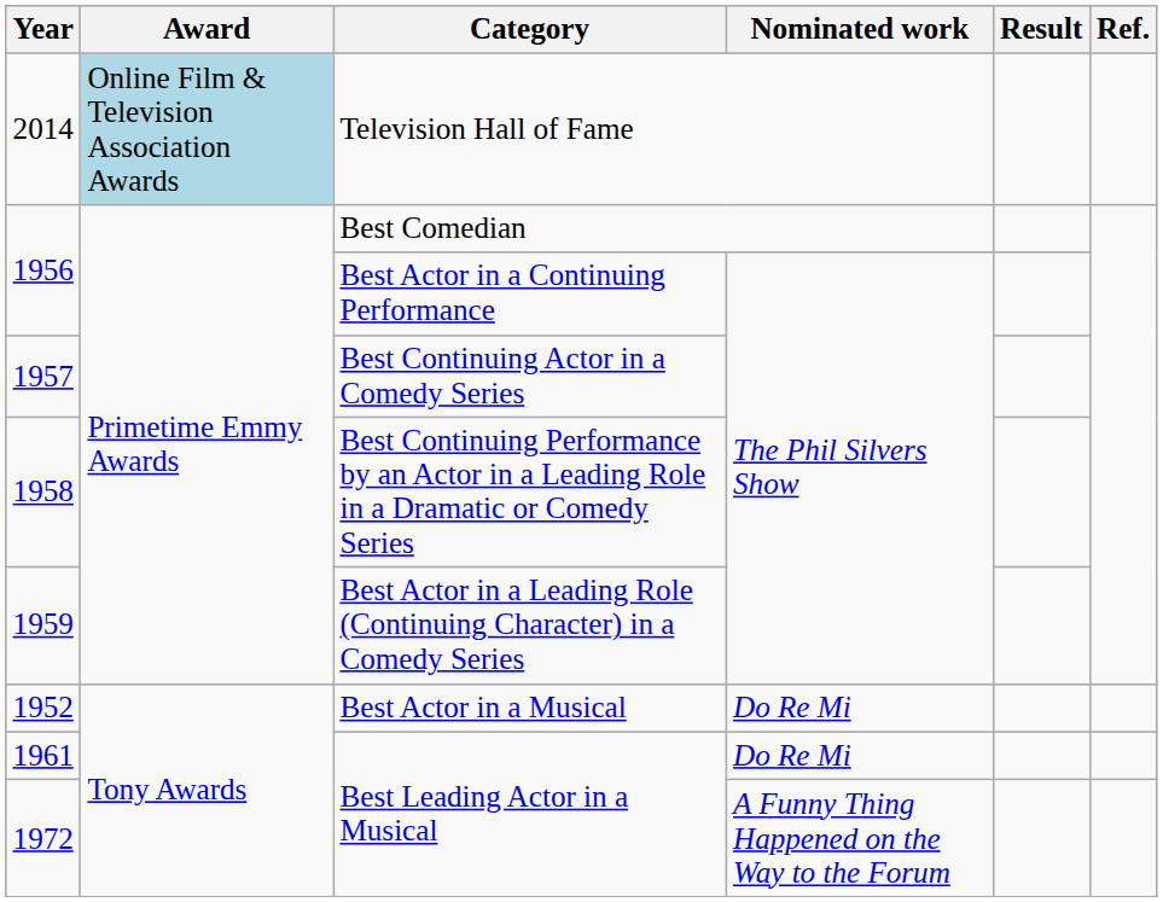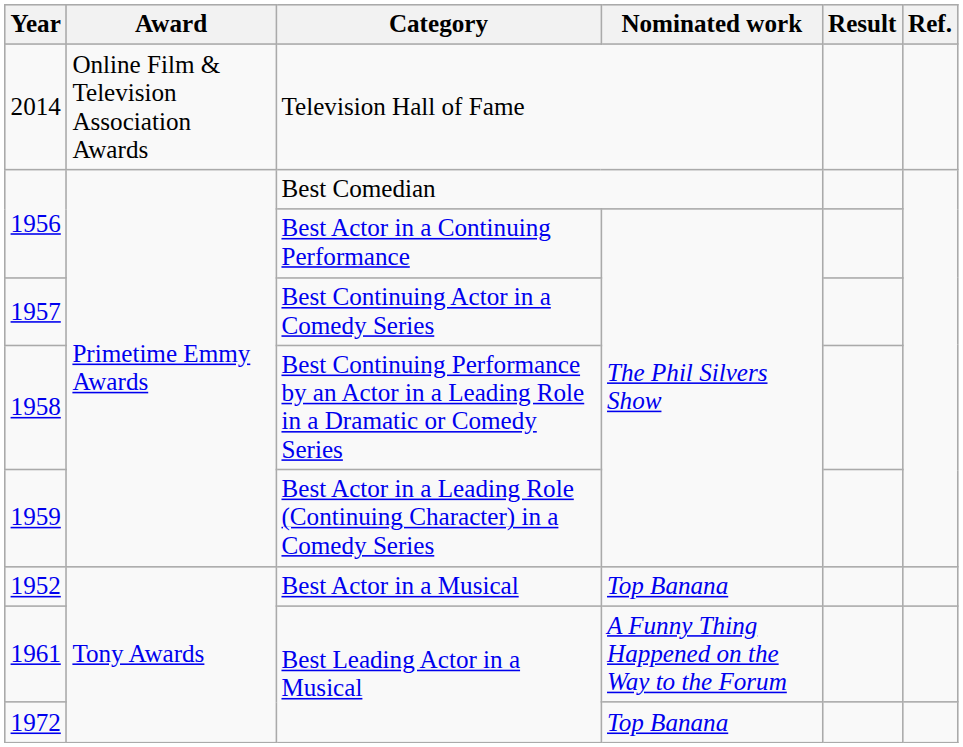2014 | Award: lightblue background -> no background
1952 | Nominated work: Do Re Mi -> Top Banana
1961 | Nominated work: Do Re Mi -> A Funny Thing Happened on the Way to the Forum
1972 | Nominated work: A Funny Thing Happened on the Way to the Forum -> Top Banana
